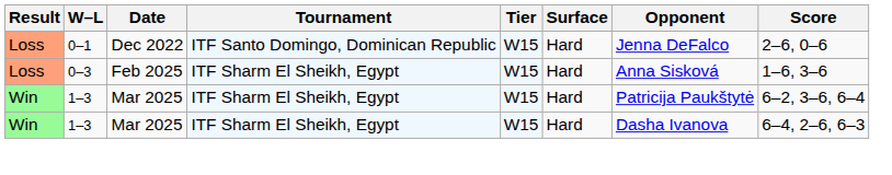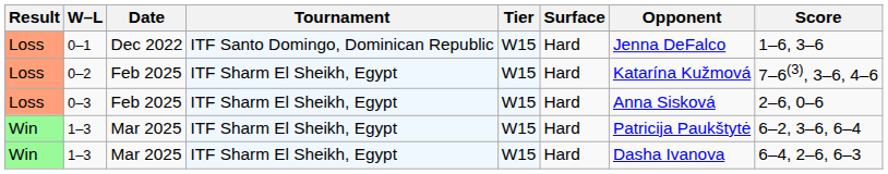0–1 | Score: 2–6, 0–6 -> 1–6, 3–6
+ row: Loss | 0–2 | Feb 2025 | ITF Sharm El Sheikh, Egypt | W15 | Hard | Katarína Kužmová | 7–6(3), 3–6, 4–6
0–3 | Score: 1–6, 3–6 -> 2–6, 0–6
